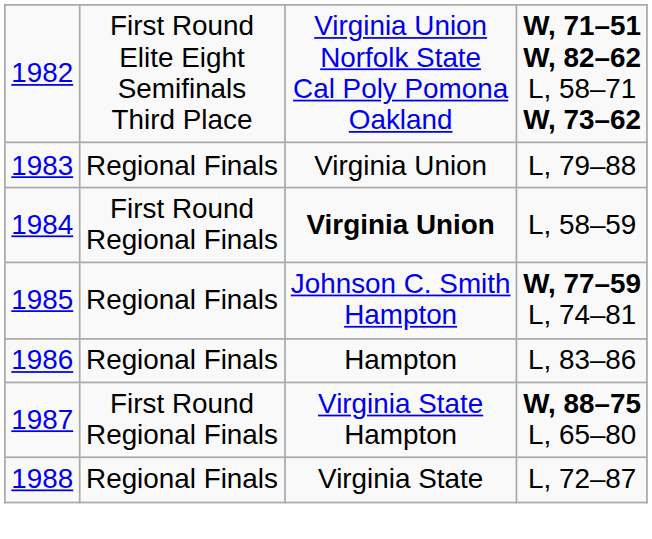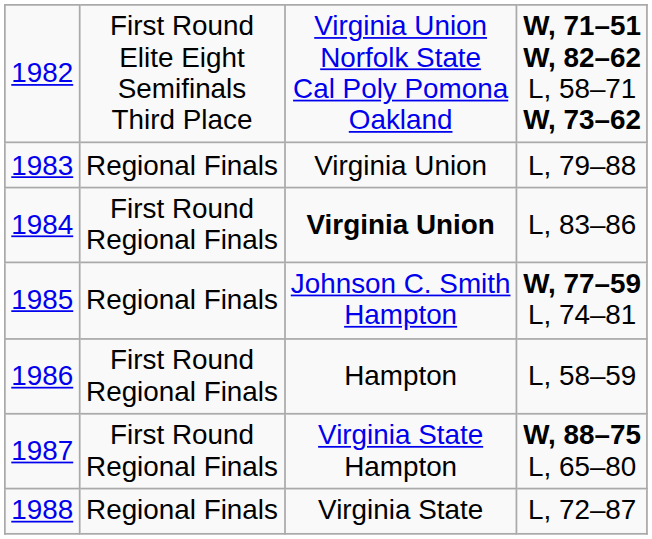1984 | column 4: L, 58–59 -> L, 83–86
1986 | column 2: Regional Finals -> First Round Regional Finals
1986 | column 4: L, 83–86 -> L, 58–59
